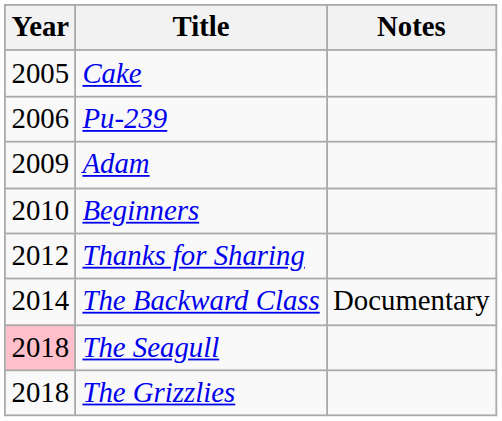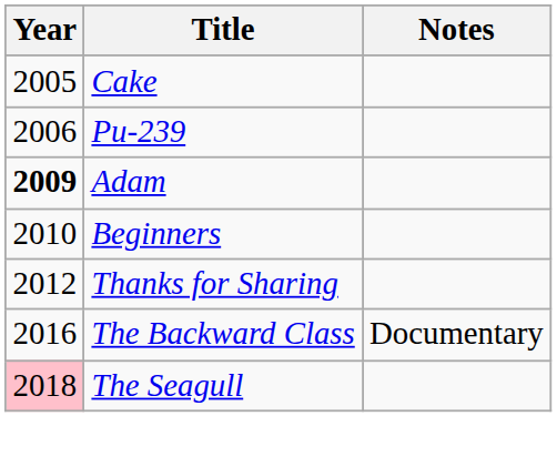Adam | Year: normal -> bold
The Backward Class | Year: 2014 -> 2016
- row: 2018 | The Grizzlies
